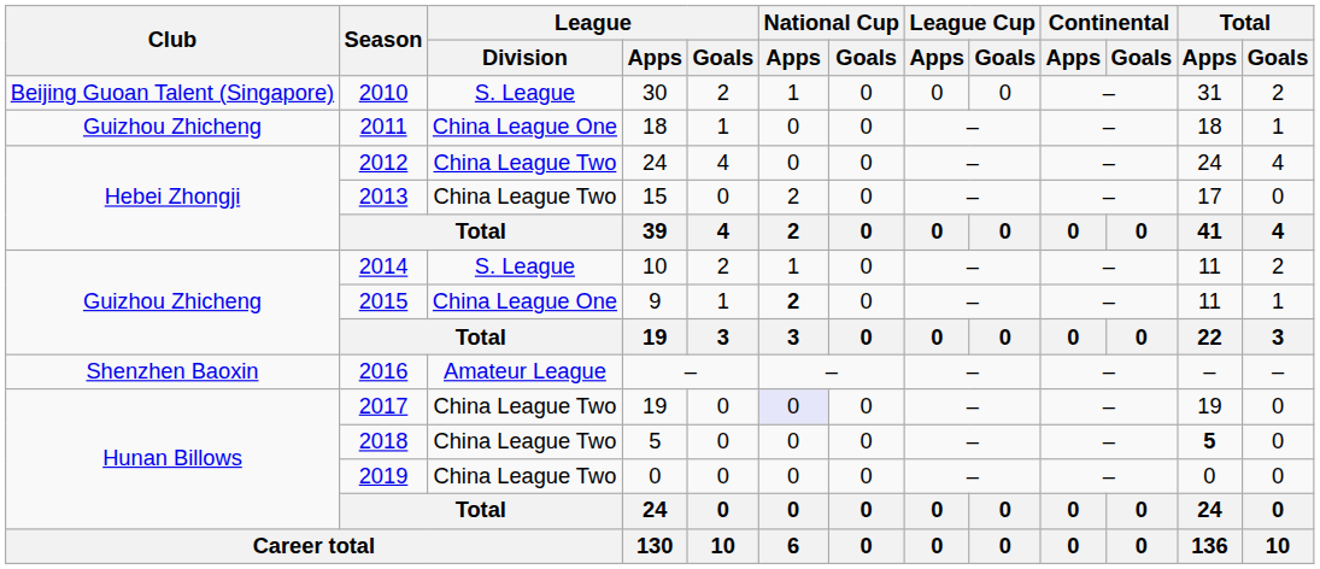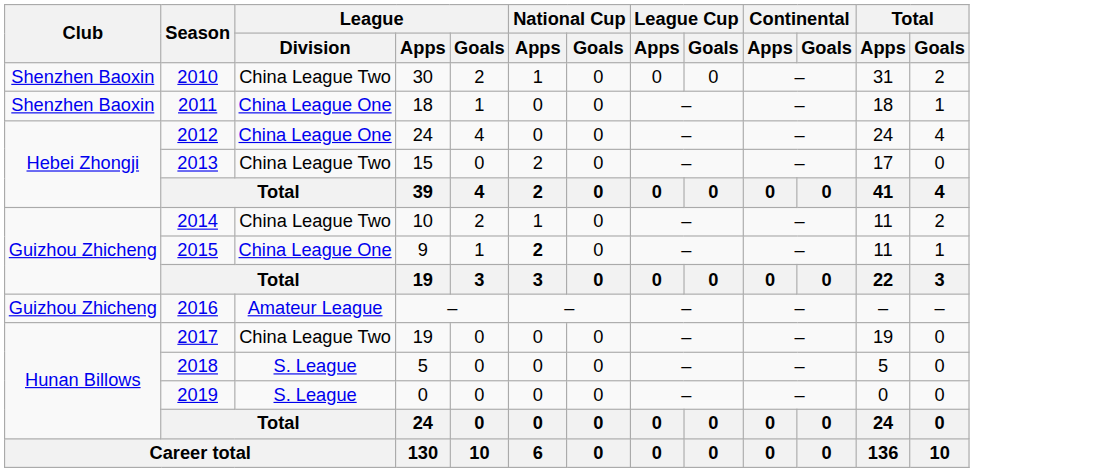2010 | Club: Beijing Guoan Talent (Singapore) -> Shenzhen Baoxin
2010 | League / Division: S. League -> China League Two
2011 | Club: Guizhou Zhicheng -> Shenzhen Baoxin
2012 | League / Division: China League Two -> China League One
2014 | League / Division: S. League -> China League Two
2016 | Club: Shenzhen Baoxin -> Guizhou Zhicheng
2017 | National Cup / Apps: lavender background -> no background
2018 | League / Division: China League Two -> S. League
2018 | Total / Apps: bold -> normal
2019 | League / Division: China League Two -> S. League
